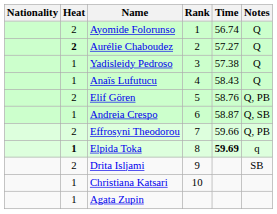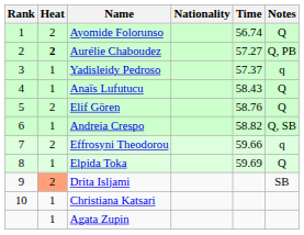columns swapped: Rank <-> Nationality
Aurélie Chaboudez | Notes: Q -> Q, PB
Yadisleidy Pedroso | Time: 57.38 -> 57.37
Yadisleidy Pedroso | Notes: Q -> q
Elif Gören | Notes: Q, PB -> Q
Andreia Crespo | Time: 58.87 -> 58.82
Effrosyni Theodorou | Notes: Q, PB -> q
Elpida Toka | Heat: bold -> normal
Elpida Toka | Time: bold -> normal
Elpida Toka | Notes: q -> Q
Drita Isljami | Heat: no background -> lightsalmon background
